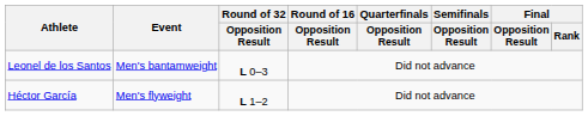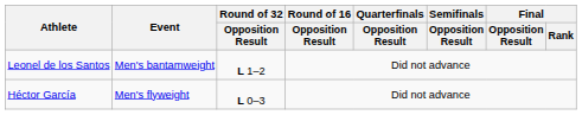Leonel de los Santos | Round of 32 / Opposition Result: L 0–3 -> L 1–2
Héctor García | Round of 32 / Opposition Result: L 1–2 -> L 0–3
